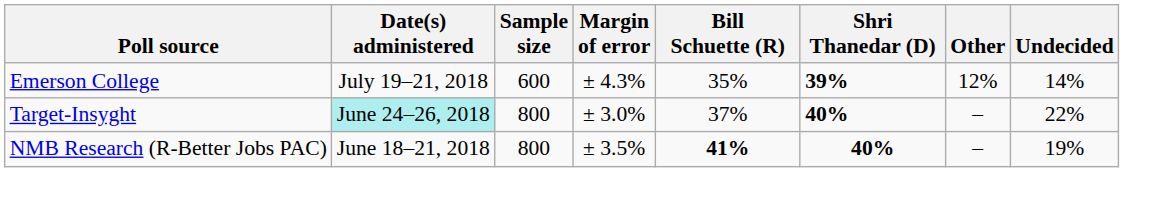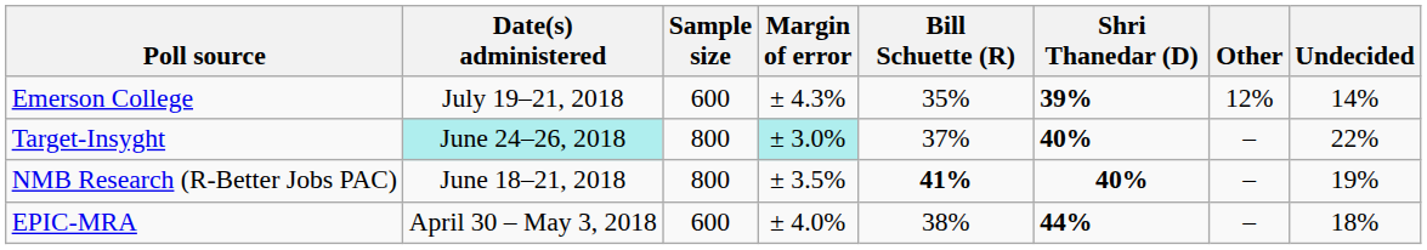Target-Insyght | Margin of error: no background -> paleturquoise background
+ row: EPIC-MRA | April 30 – May 3, 2018 | 600 | ± 4.0% | 38% | 44% | – | 18%
